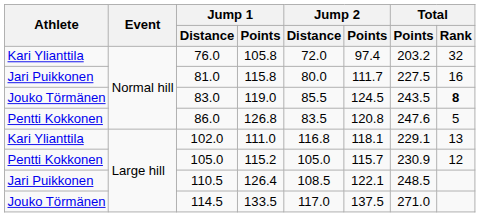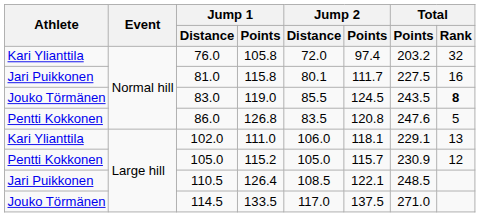81.0 | Jump 2 / Distance: 80.0 -> 80.1
102.0 | Jump 2 / Distance: 116.8 -> 106.0
